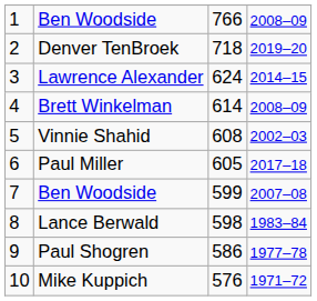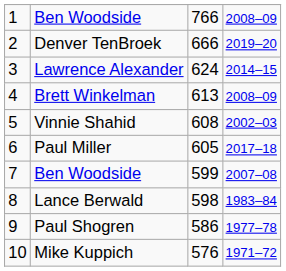Denver TenBroek | column 3: 718 -> 666
Brett Winkelman | column 3: 614 -> 613
